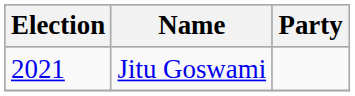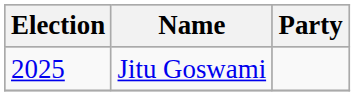Jitu Goswami | Election: 2021 -> 2025
